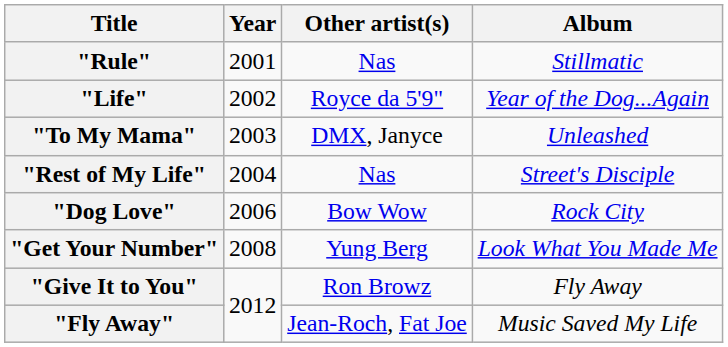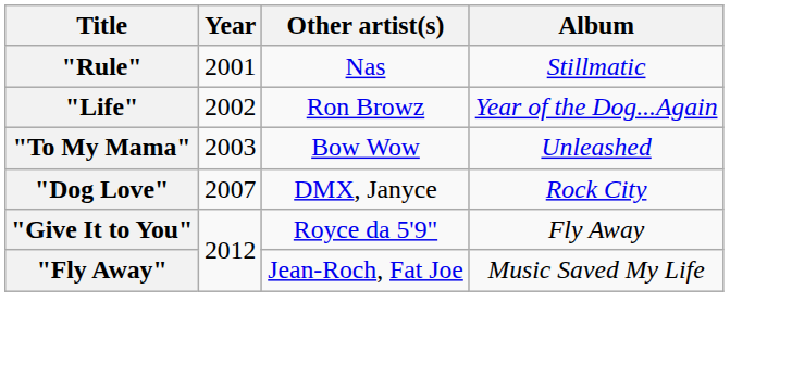"Life" | Other artist(s): Royce da 5'9" -> Ron Browz
"To My Mama" | Other artist(s): DMX, Janyce -> Bow Wow
- row: "Rest of My Life" | 2004 | Nas | Street's Disciple
"Dog Love" | Year: 2006 -> 2007
"Dog Love" | Other artist(s): Bow Wow -> DMX, Janyce
- row: "Get Your Number" | 2008 | Yung Berg | Look What You Made Me
"Give It to You" | Other artist(s): Ron Browz -> Royce da 5'9"
